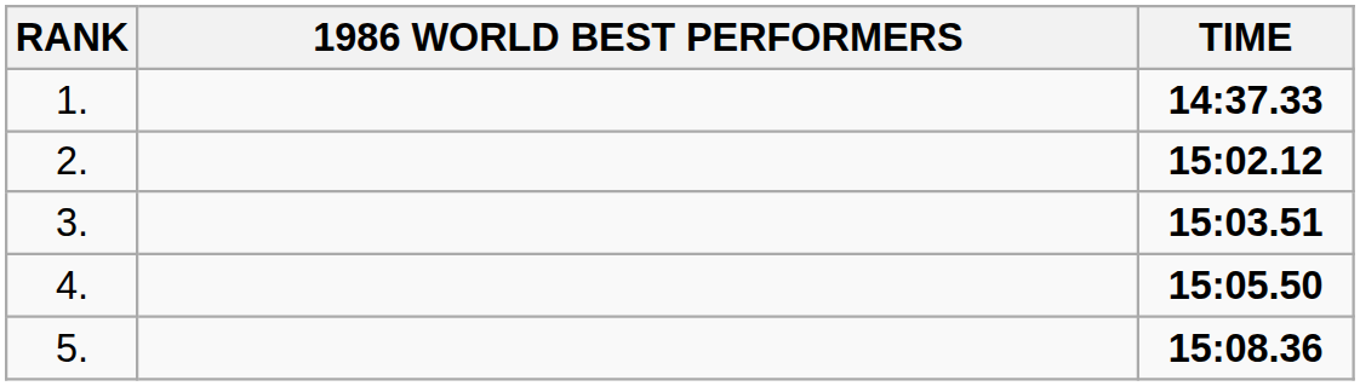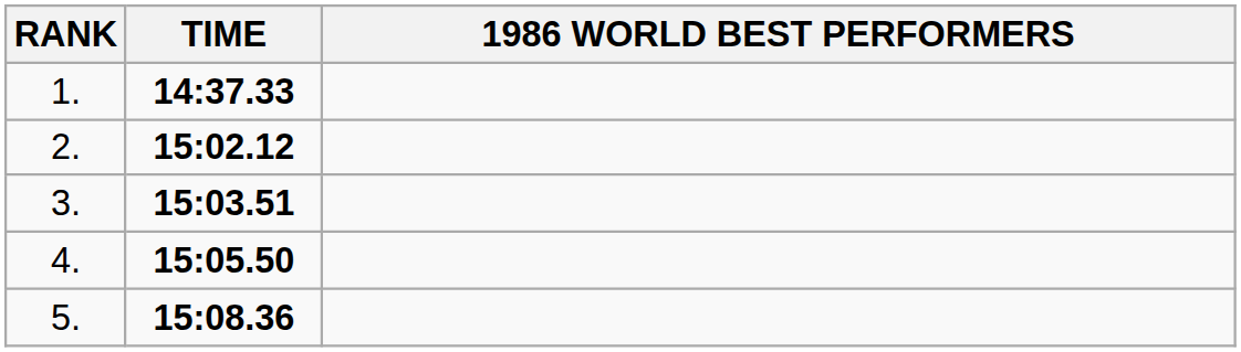columns swapped: 1986 WORLD BEST PERFORMERS <-> TIME
